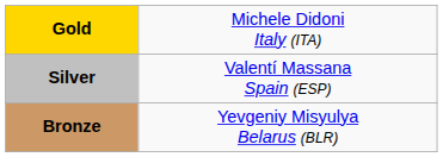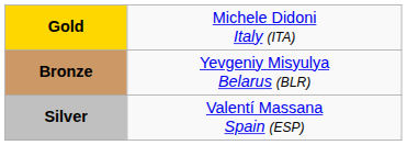rows swapped: Silver <-> Bronze
